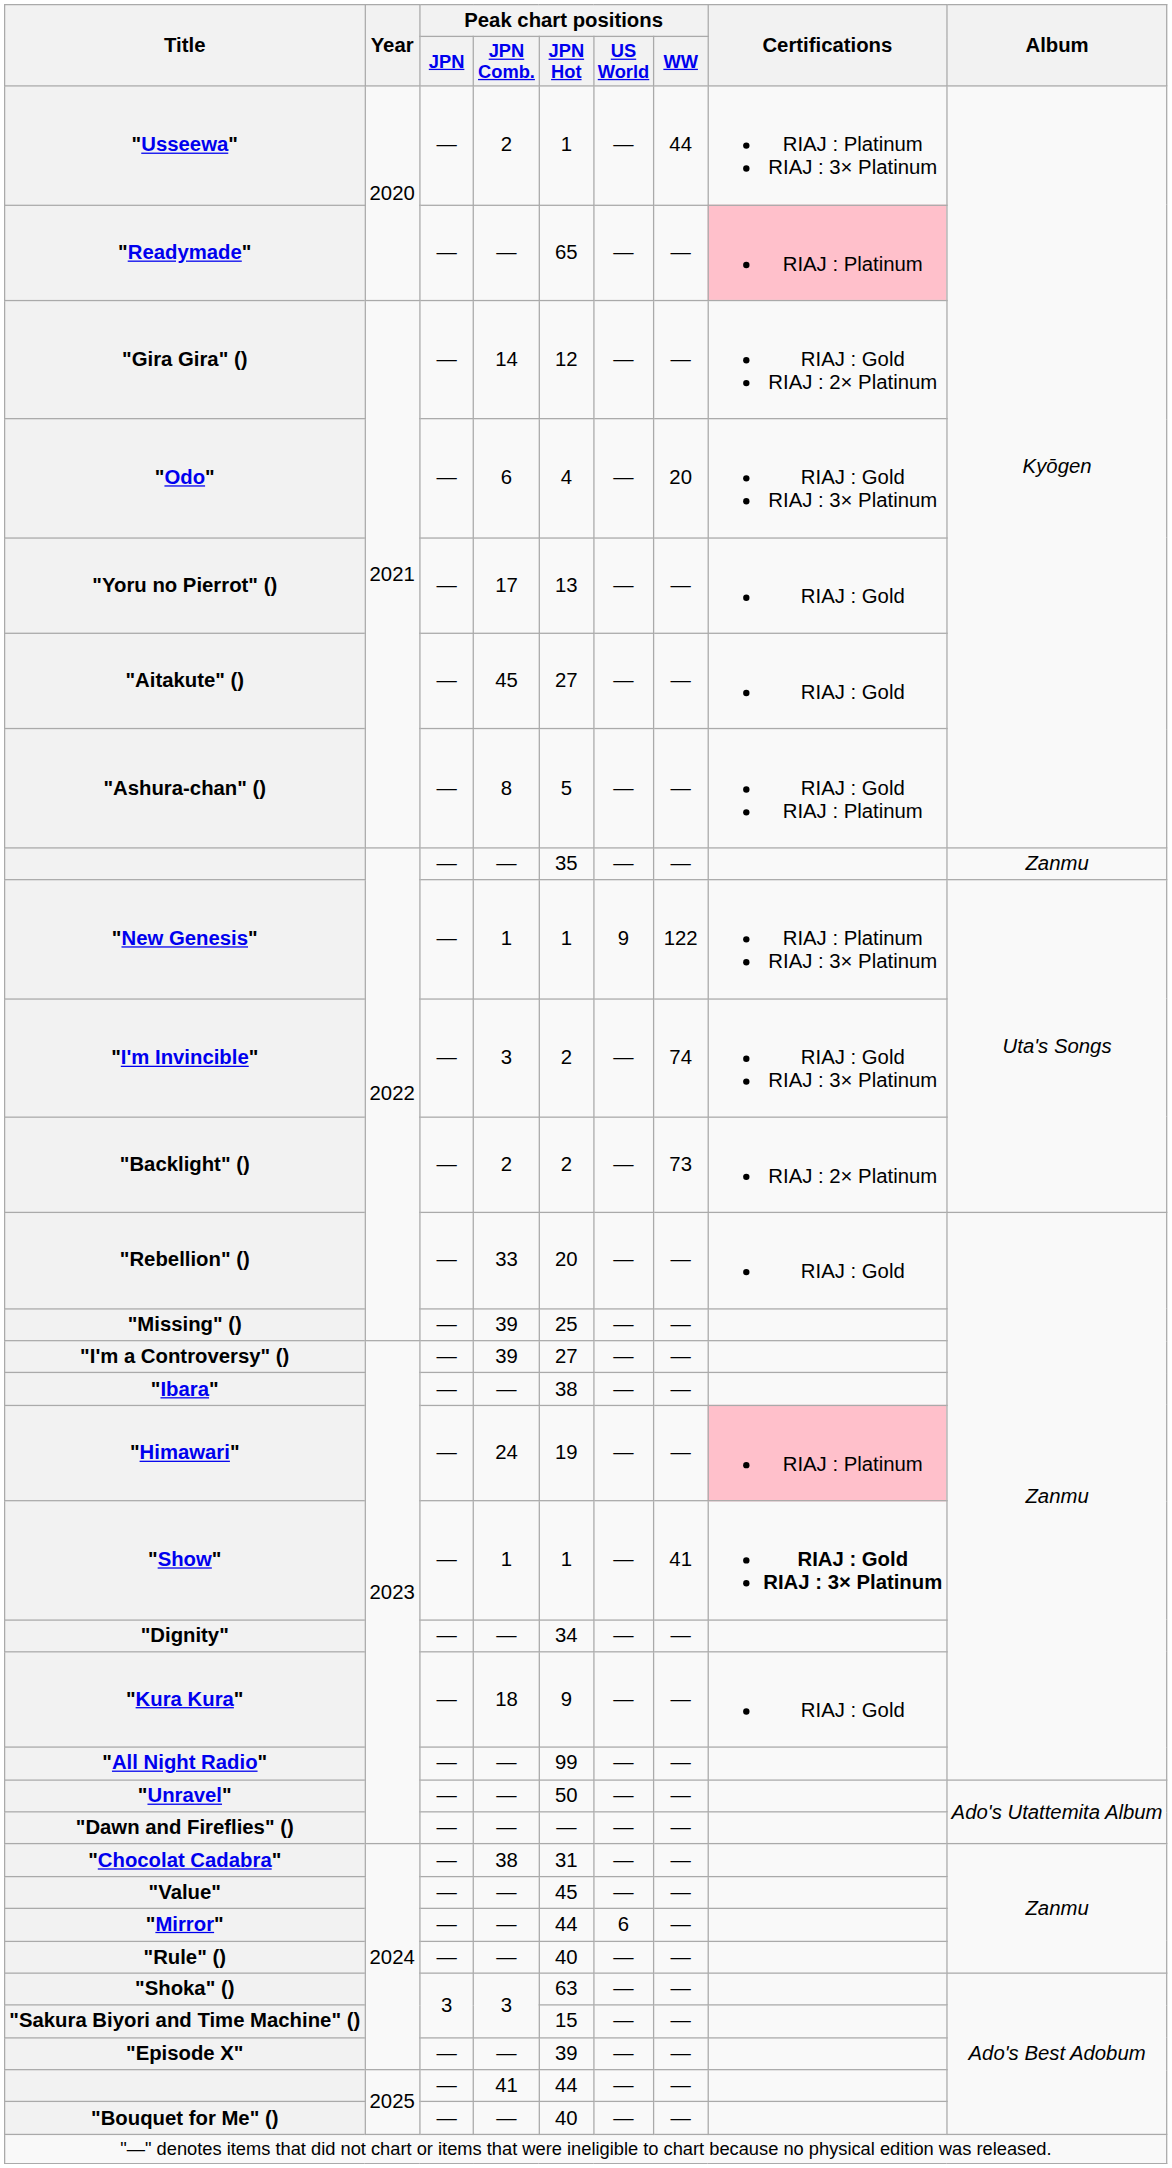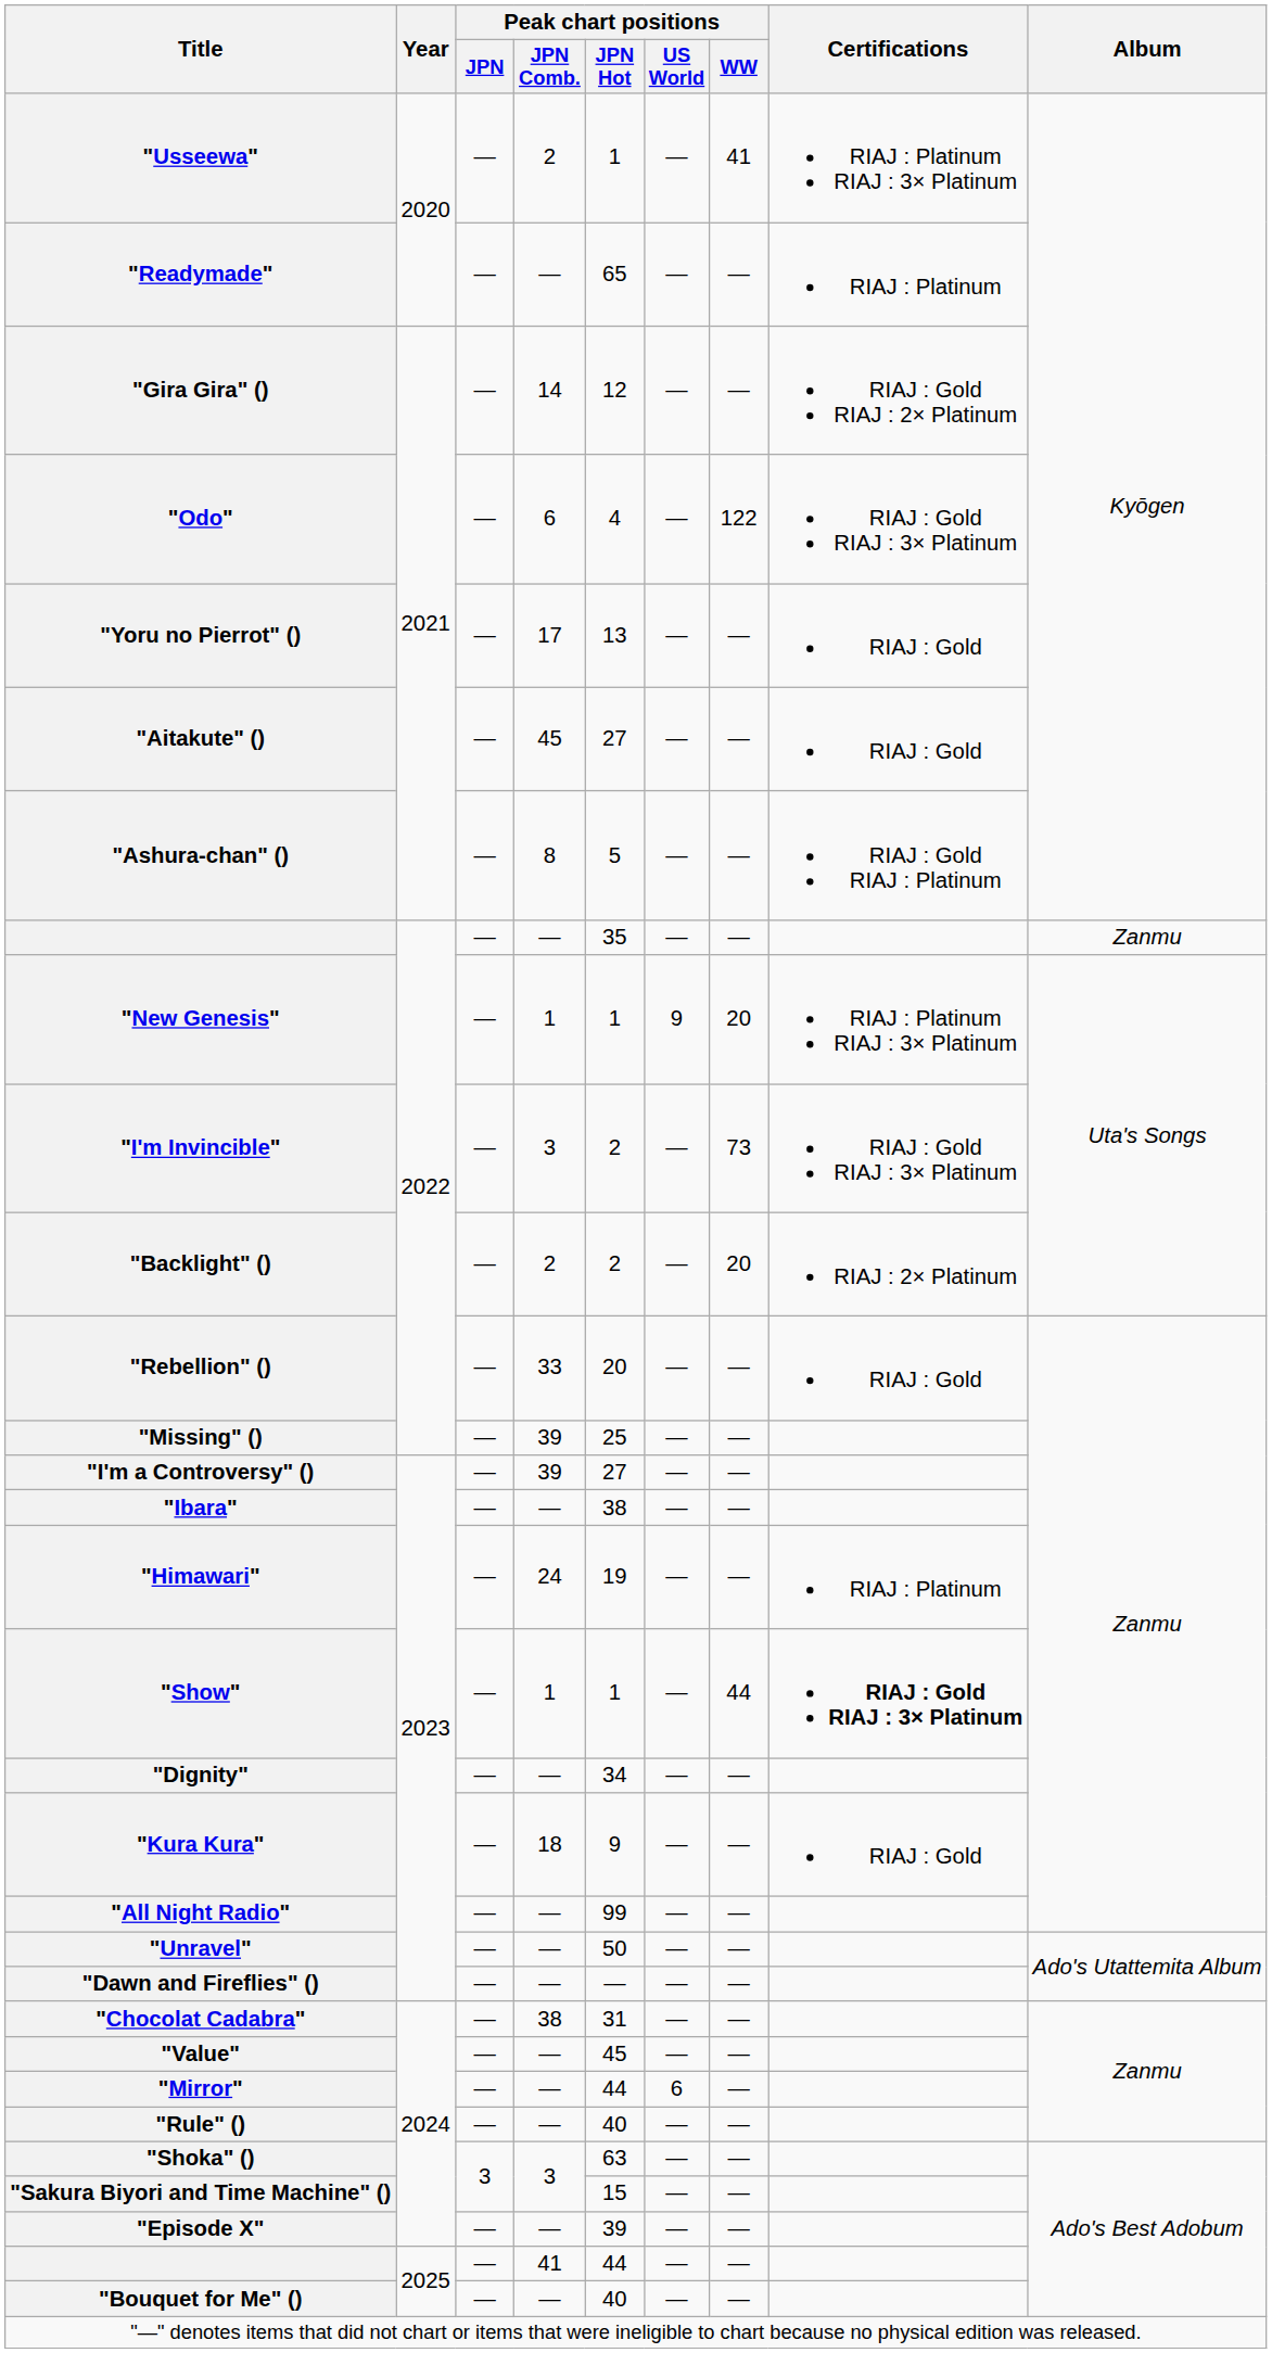"Usseewa" | Peak chart positions / WW: 44 -> 41
"Readymade" | Certifications: pink background -> no background
"Odo" | Peak chart positions / WW: 20 -> 122
"New Genesis" | Peak chart positions / WW: 122 -> 20
"I'm Invincible" | Peak chart positions / WW: 74 -> 73
"Backlight" () | Peak chart positions / WW: 73 -> 20
"Himawari" | Certifications: pink background -> no background
"Show" | Peak chart positions / WW: 41 -> 44
